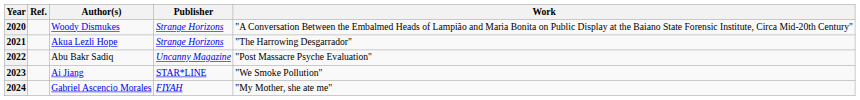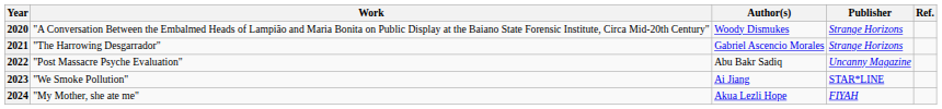columns swapped: Work <-> Ref.
2021 | Author(s): Akua Lezli Hope -> Gabriel Ascencio Morales
2024 | Author(s): Gabriel Ascencio Morales -> Akua Lezli Hope
